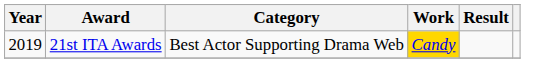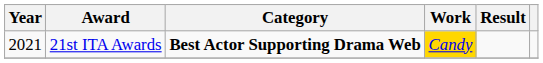21st ITA Awards | Year: 2019 -> 2021
21st ITA Awards | Category: normal -> bold
